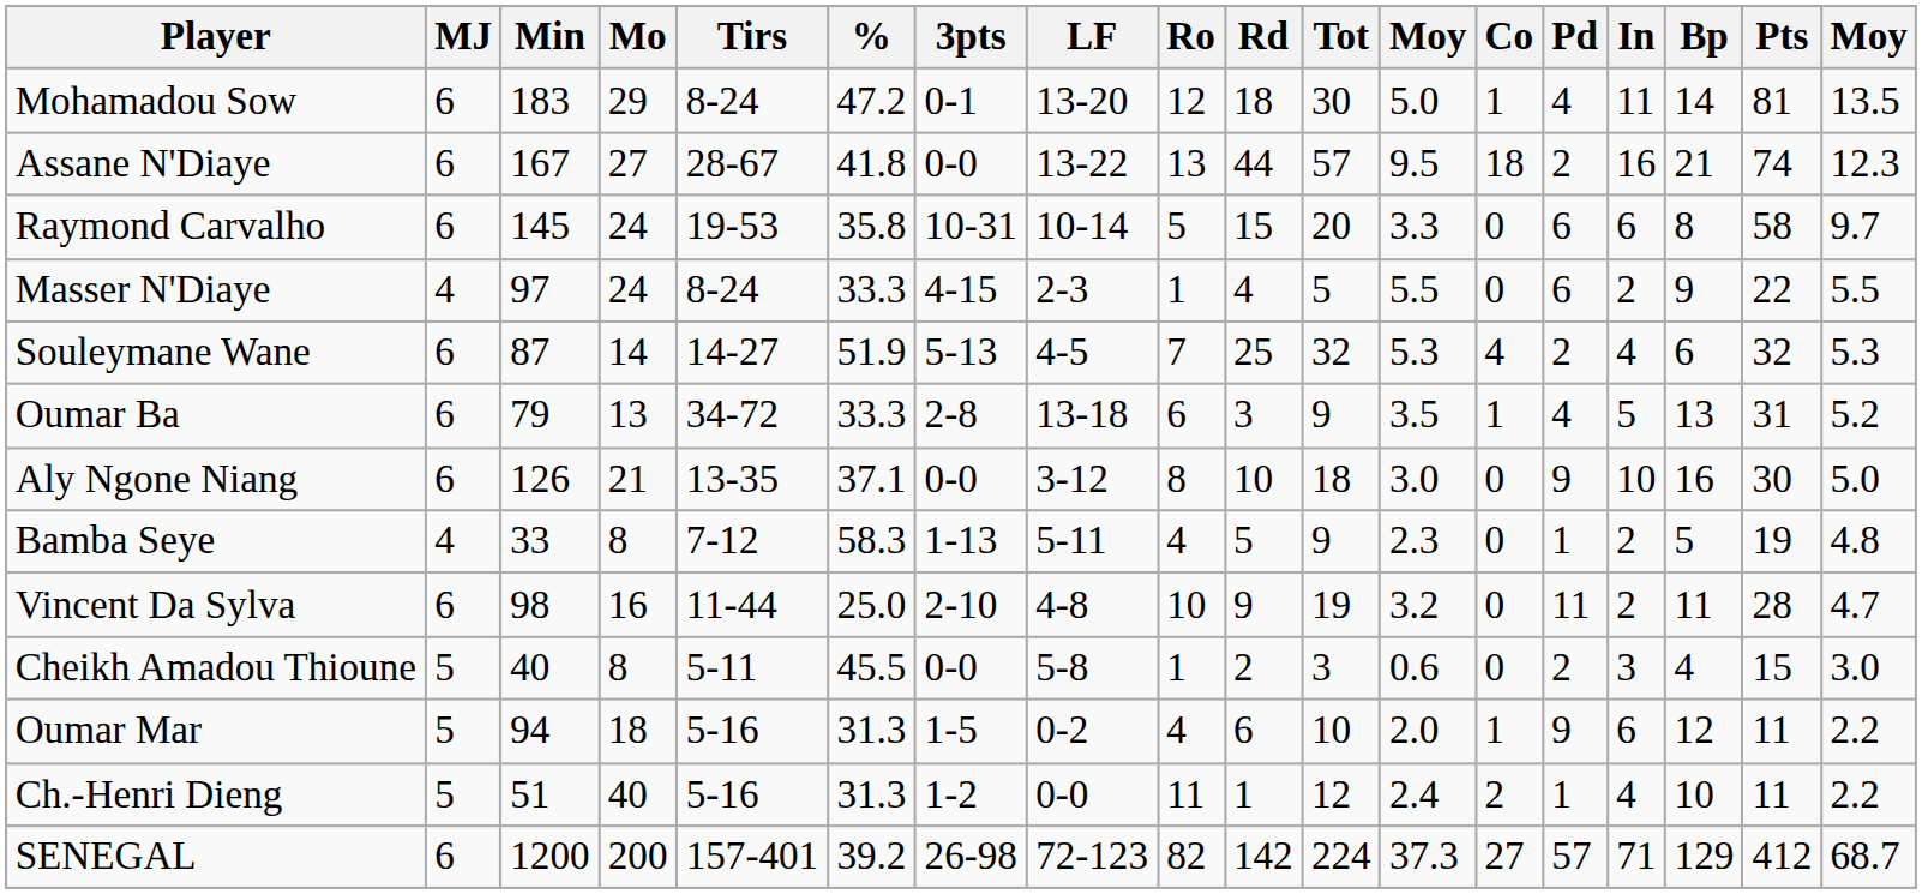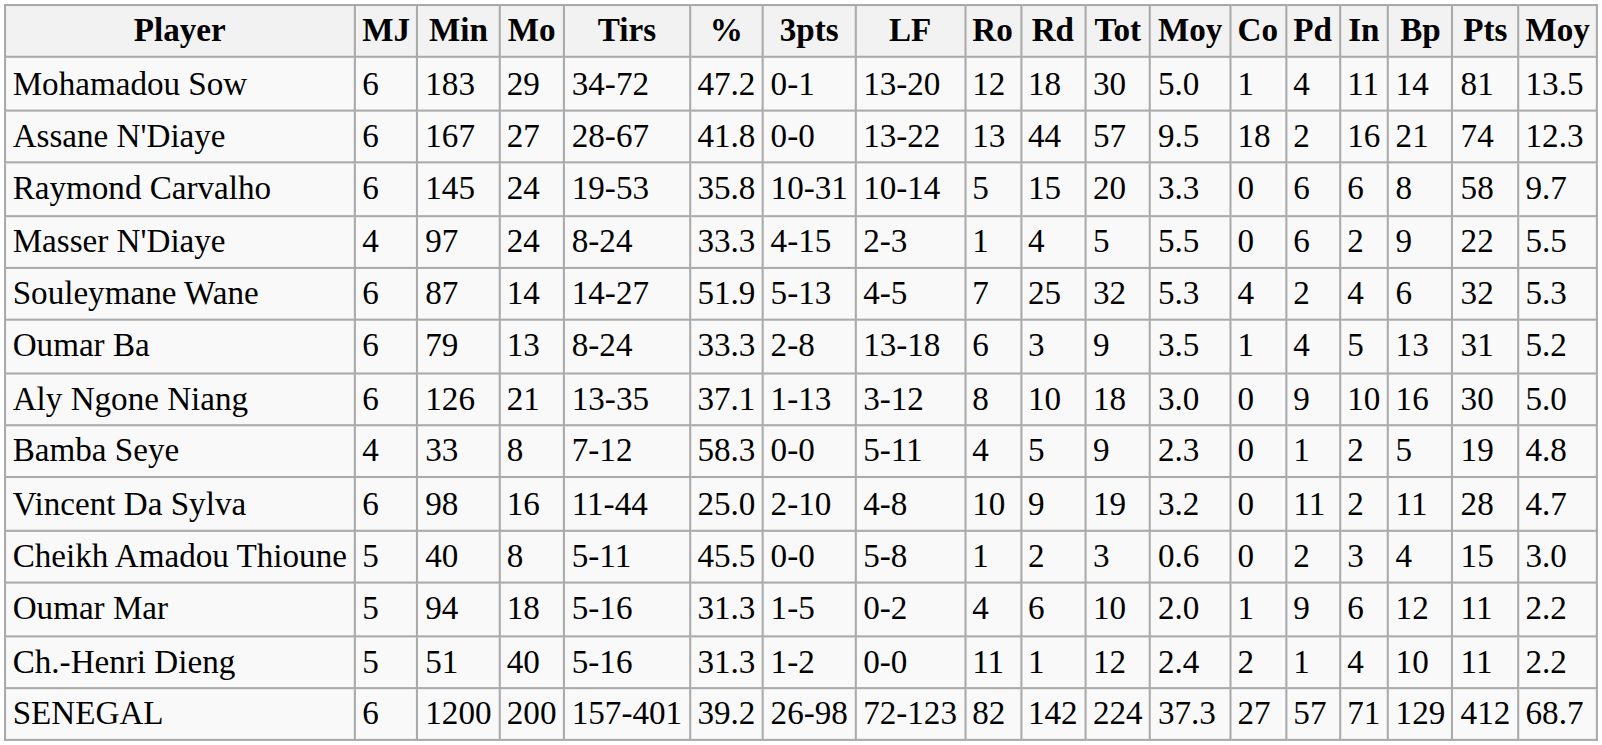Mohamadou Sow | Tirs: 8-24 -> 34-72
Oumar Ba | Tirs: 34-72 -> 8-24
Aly Ngone Niang | 3pts: 0-0 -> 1-13
Bamba Seye | 3pts: 1-13 -> 0-0
